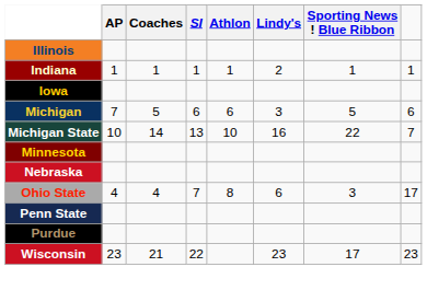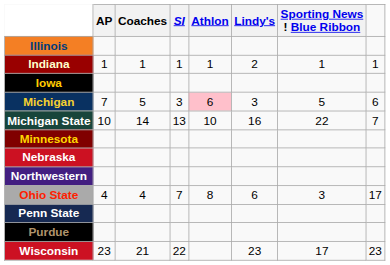Michigan | SI: 6 -> 3
Michigan | Athlon: no background -> pink background
+ row: Northwestern
